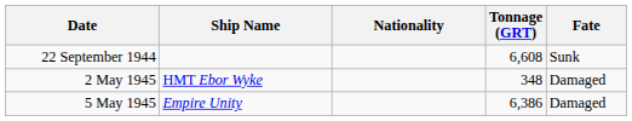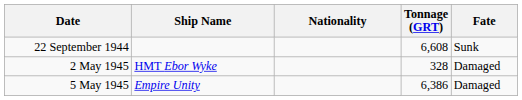2 May 1945 | Tonnage (GRT): 348 -> 328
